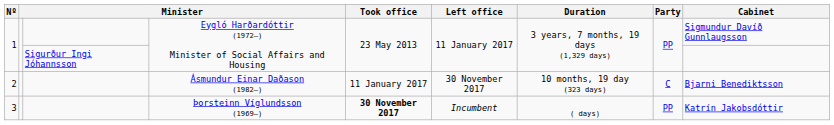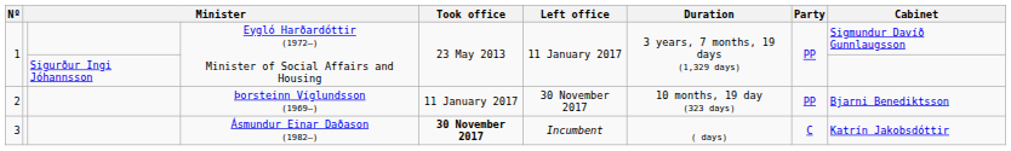2 | column 4: Ásmundur Einar Daðason (1982–) -> Þorsteinn Víglundsson (1969–)
2 | Party: C -> PP
3 | column 4: Þorsteinn Víglundsson (1969–) -> Ásmundur Einar Daðason (1982–)
3 | Party: PP -> C
